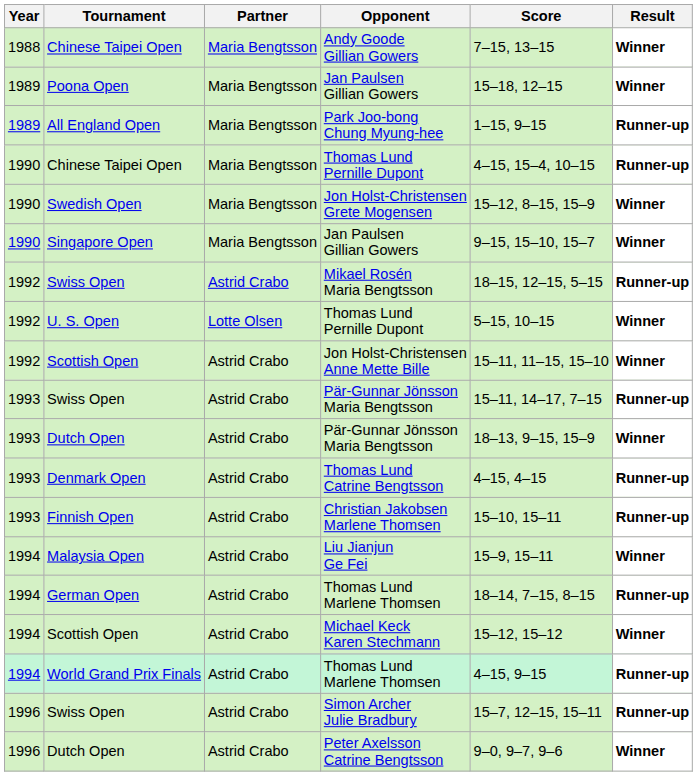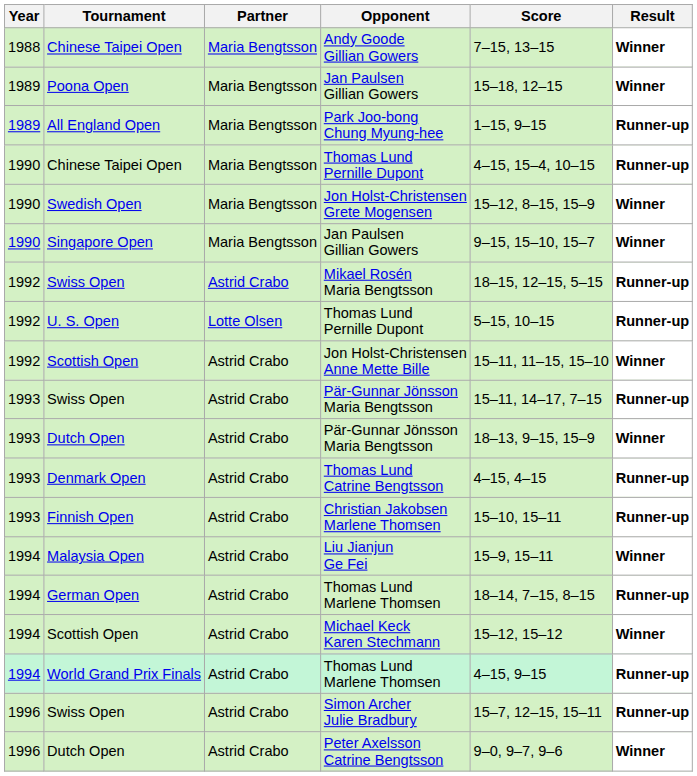U. S. Open / Thomas Lund Pernille Dupont | Result: Winner -> Runner-up
